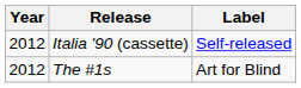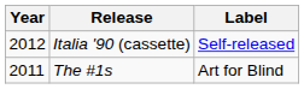The #1s | Year: 2012 -> 2011
